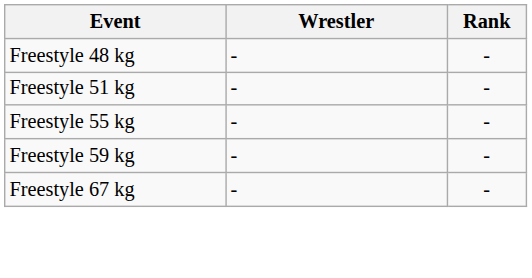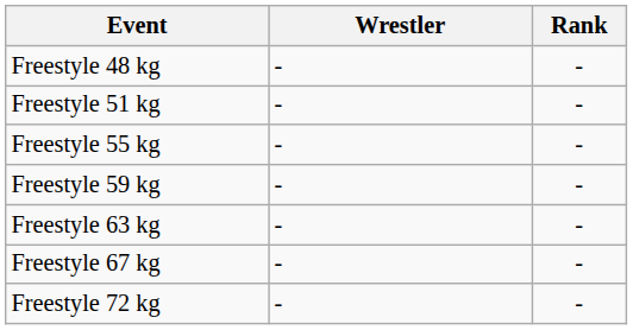+ row: Freestyle 63 kg | - | -
+ row: Freestyle 72 kg | - | -
